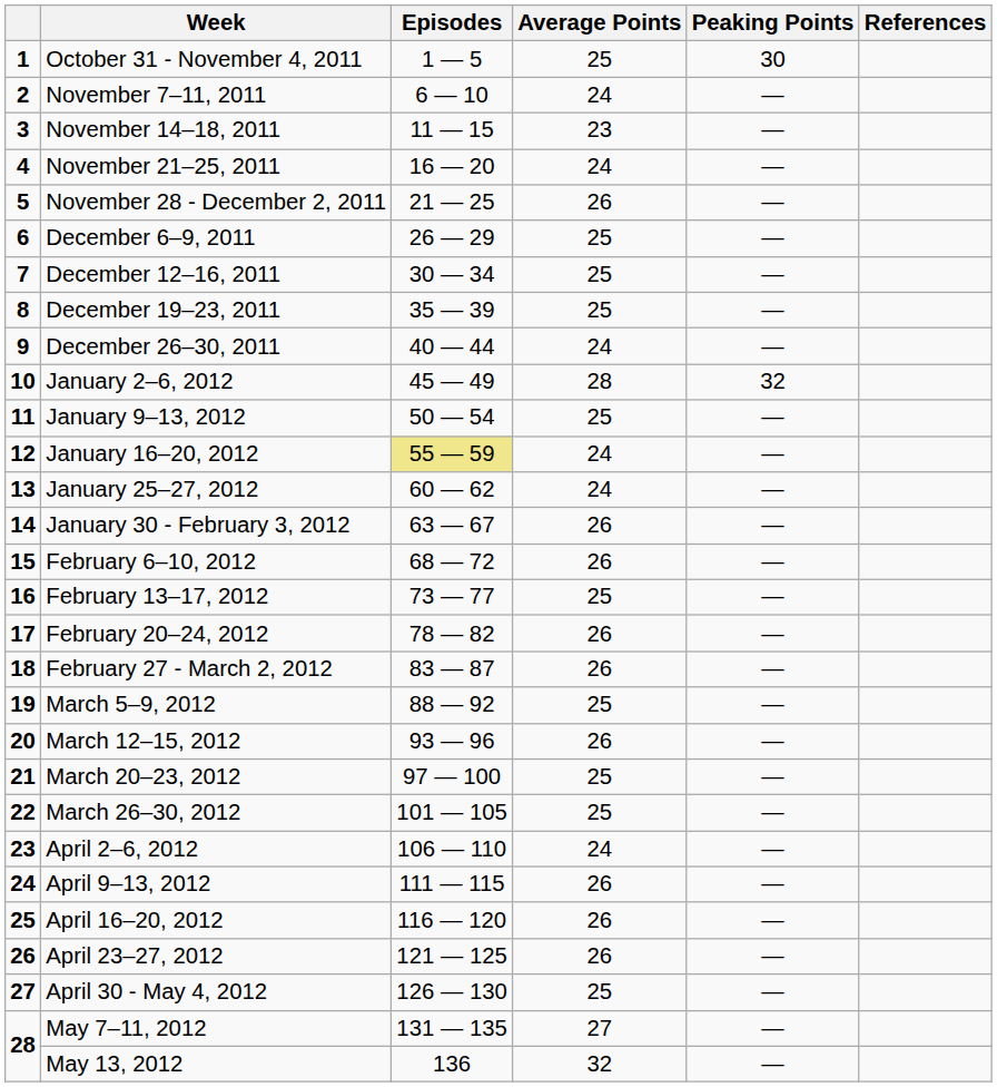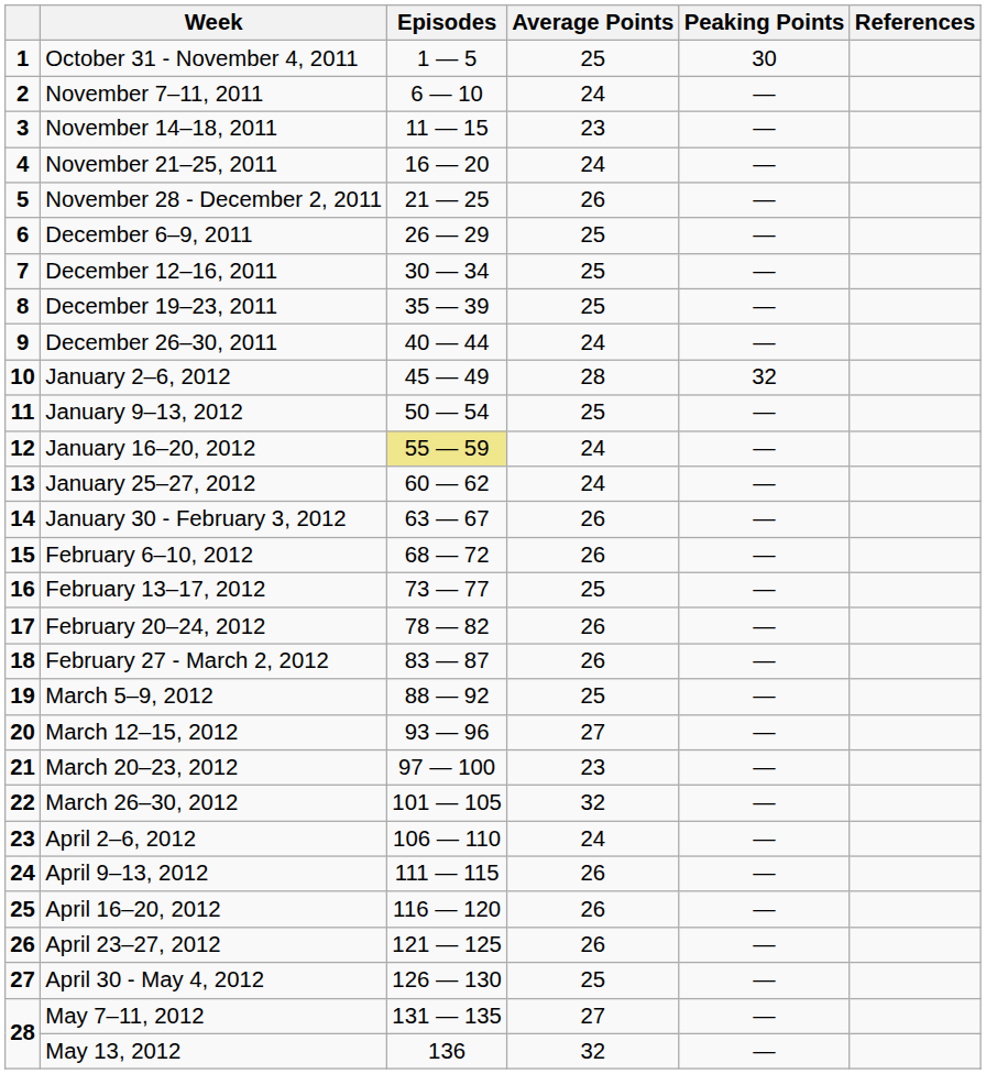March 12–15, 2012 | Average Points: 26 -> 27
March 20–23, 2012 | Average Points: 25 -> 23
March 26–30, 2012 | Average Points: 25 -> 32
